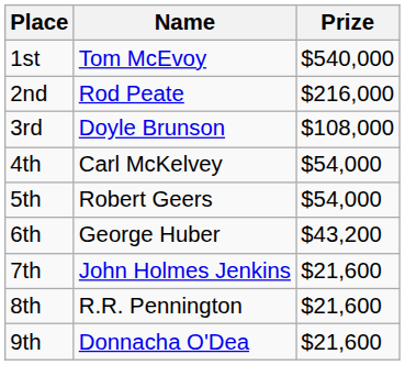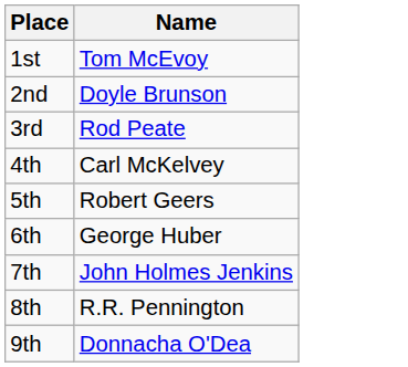- column: Prize | $540,000 | $216,000 | $108,000 | $54,000 | $54,000 | $43,200 | $21,600 | $21,600 | $21,600
2nd | Name: Rod Peate -> Doyle Brunson
3rd | Name: Doyle Brunson -> Rod Peate
